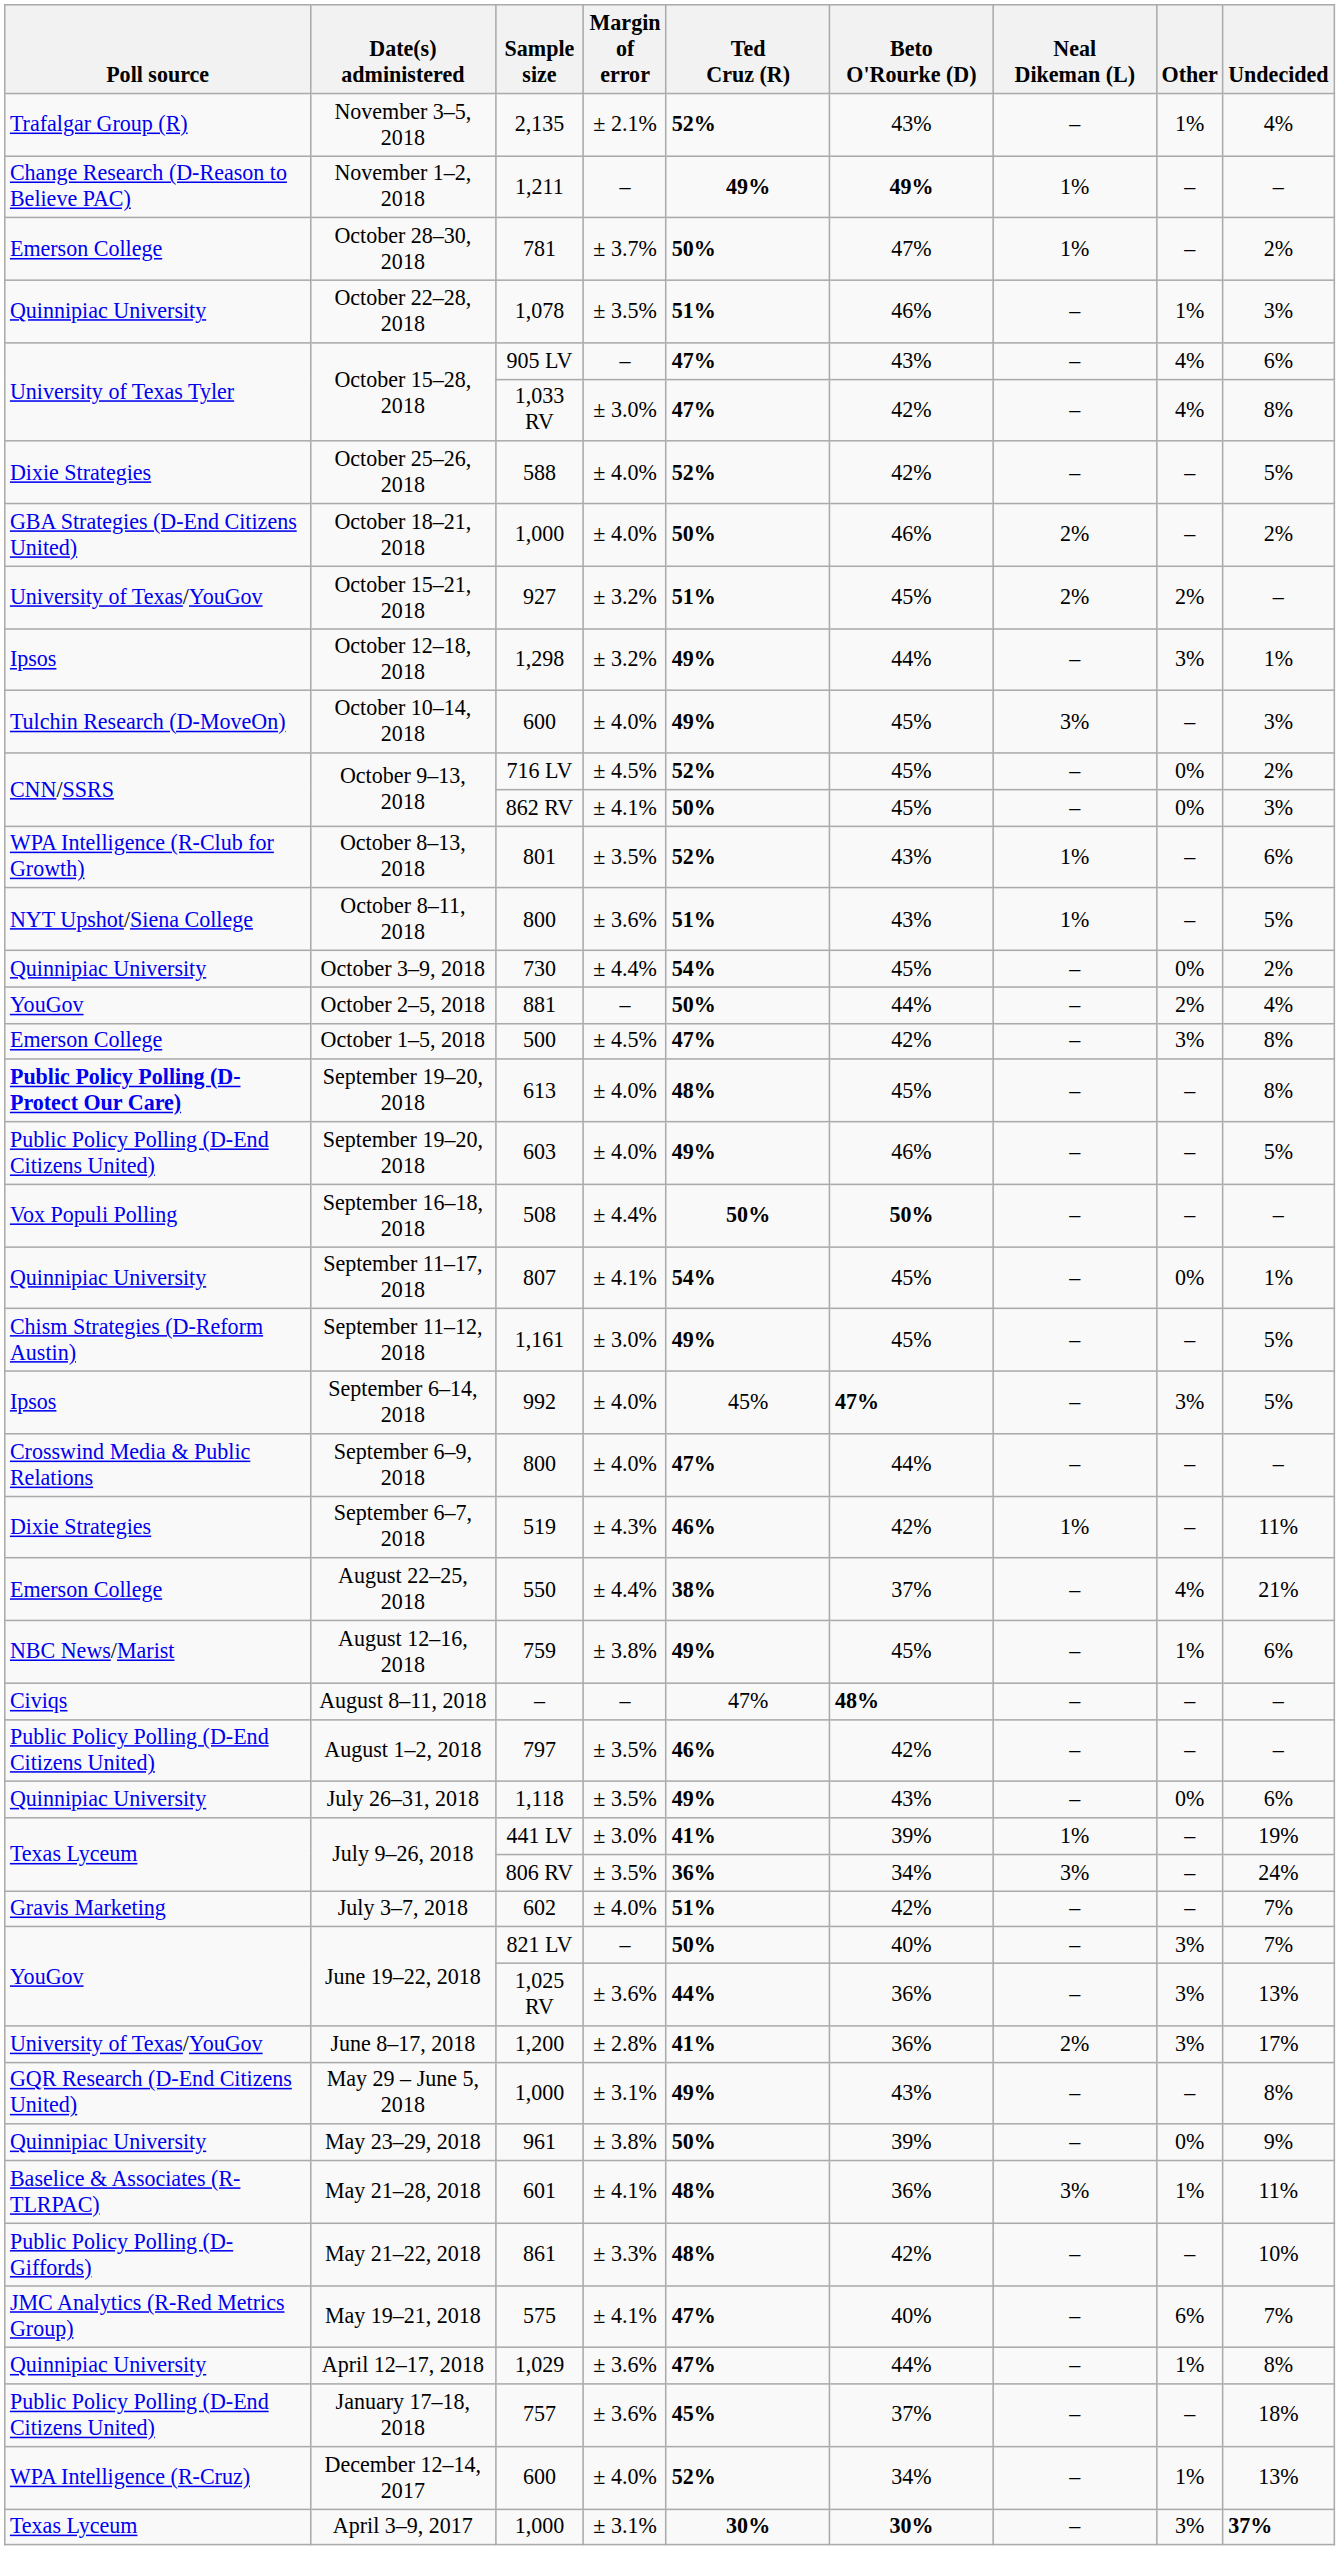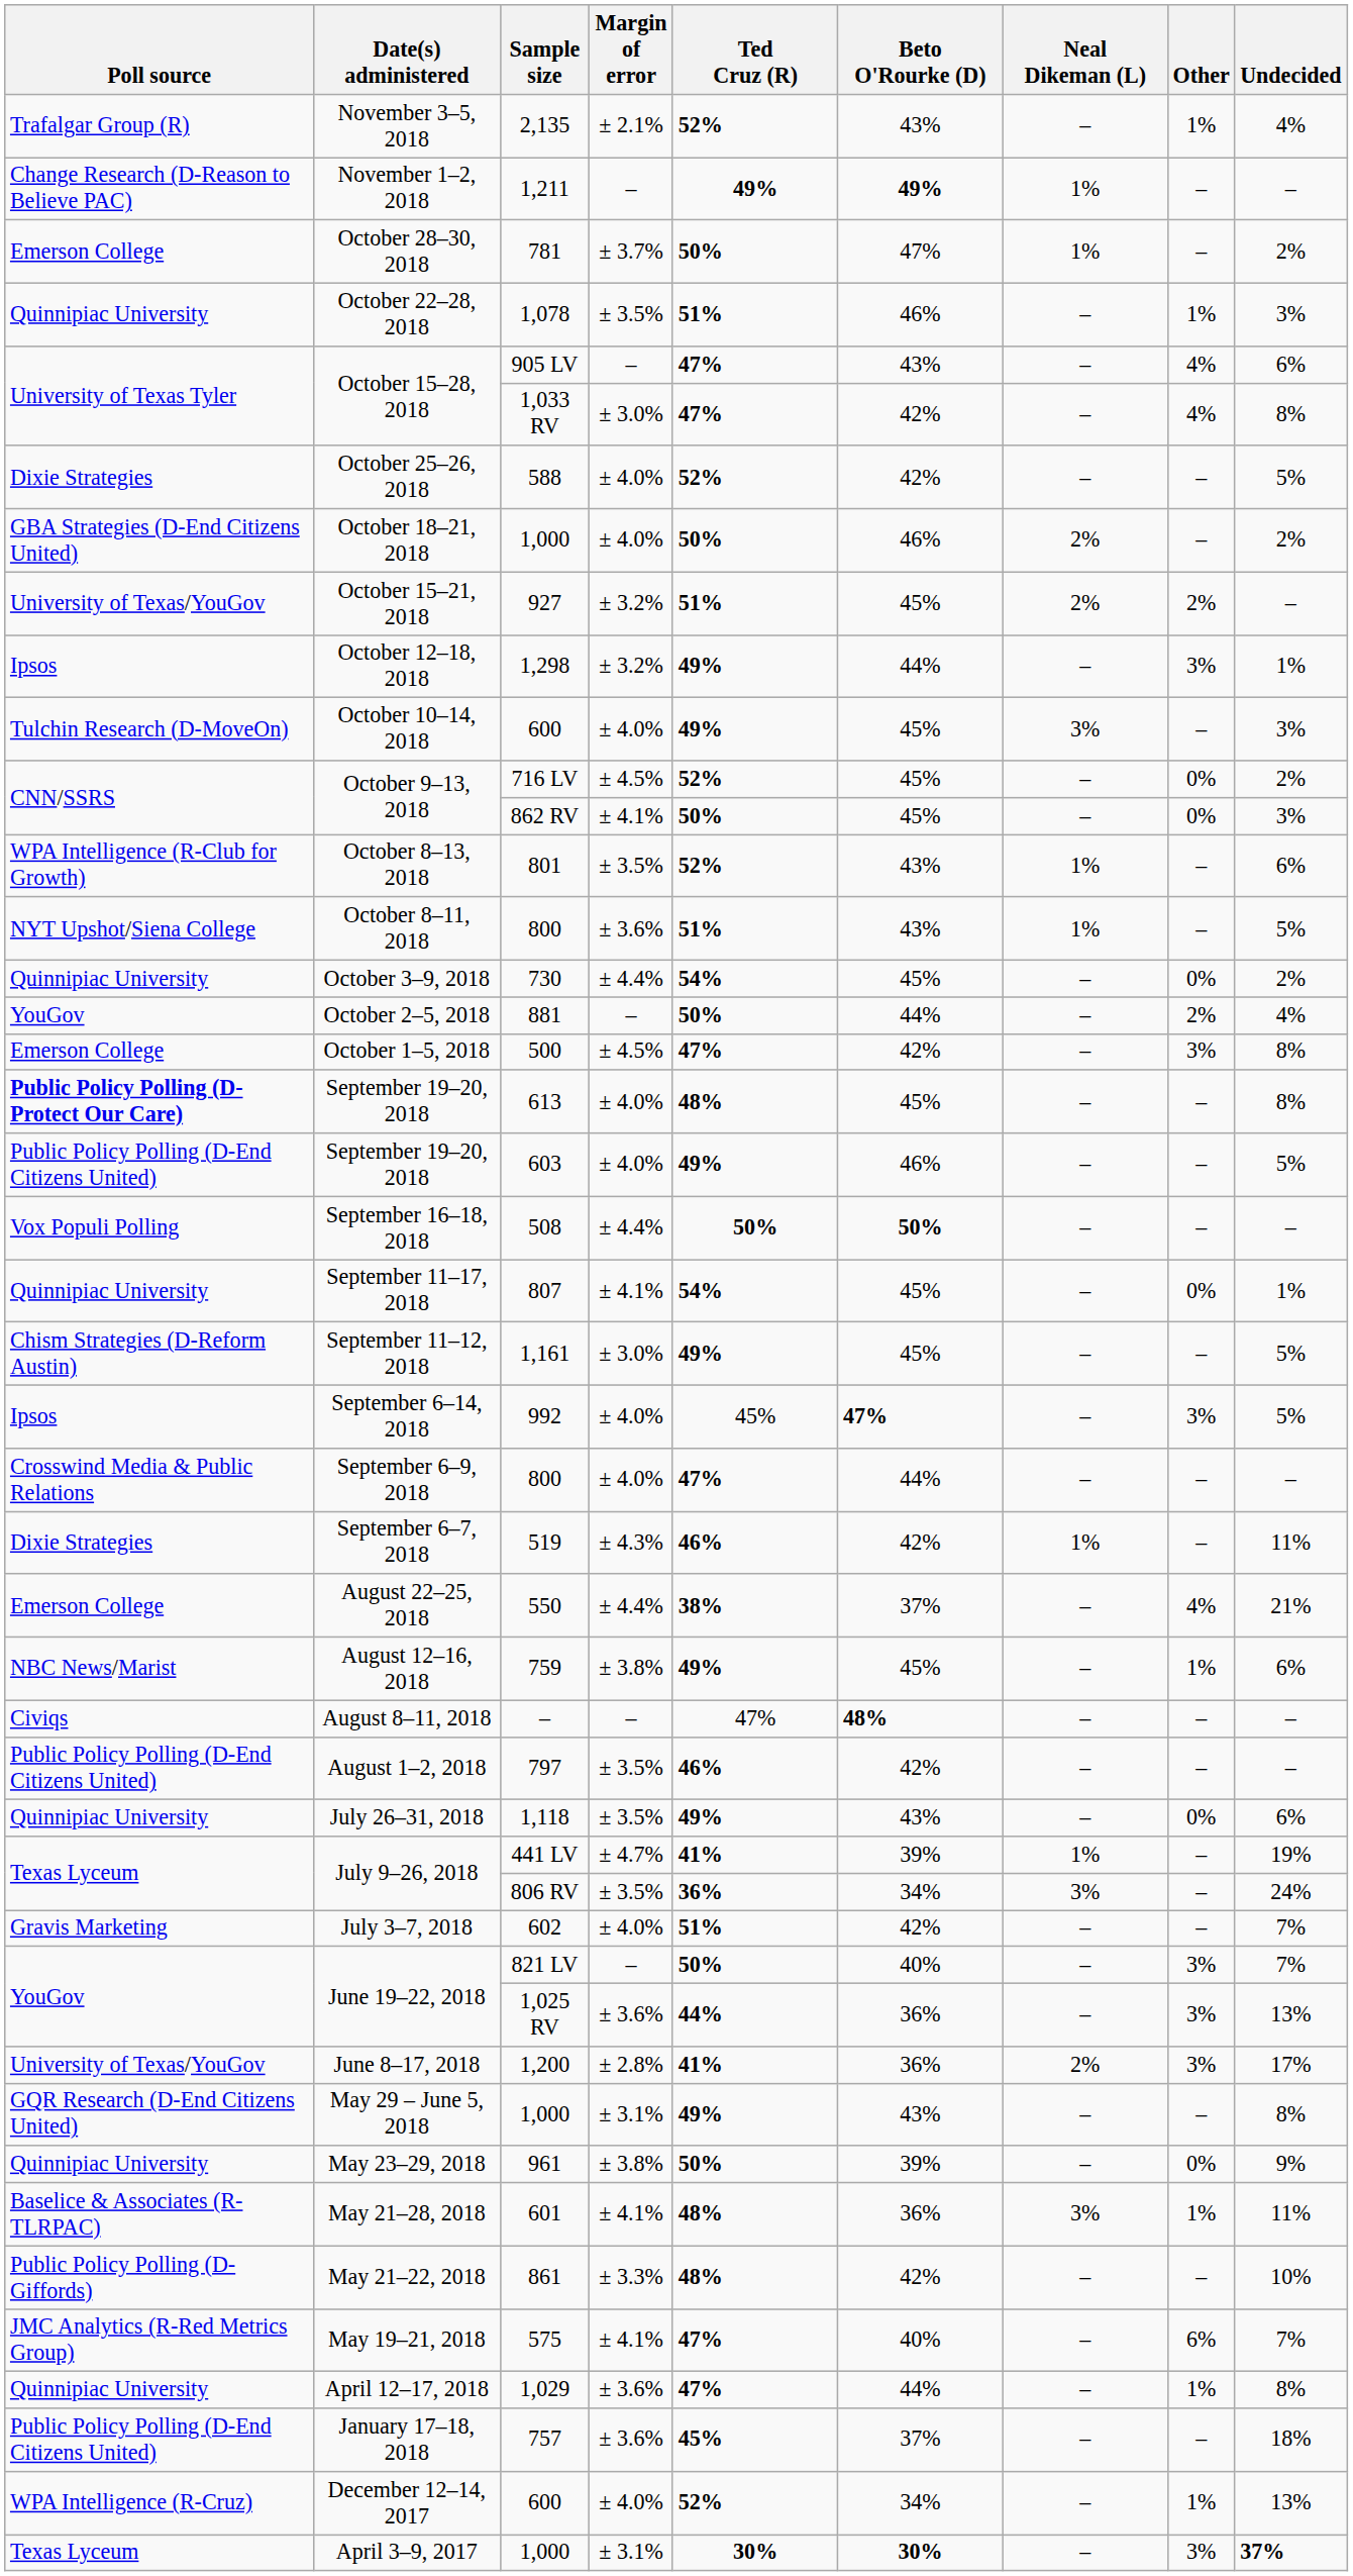441 LV | Margin of error: ± 3.0% -> ± 4.7%
